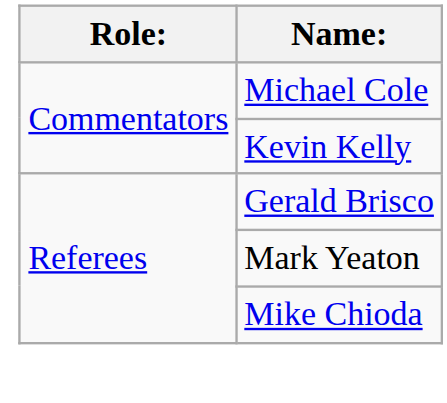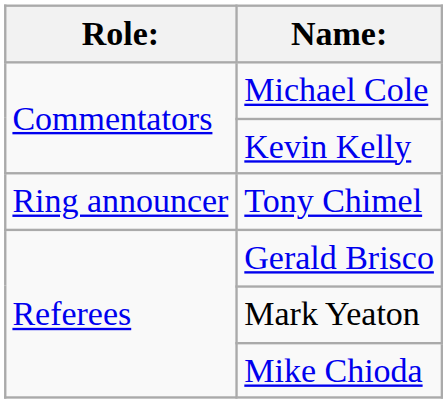+ row: Ring announcer | Tony Chimel
